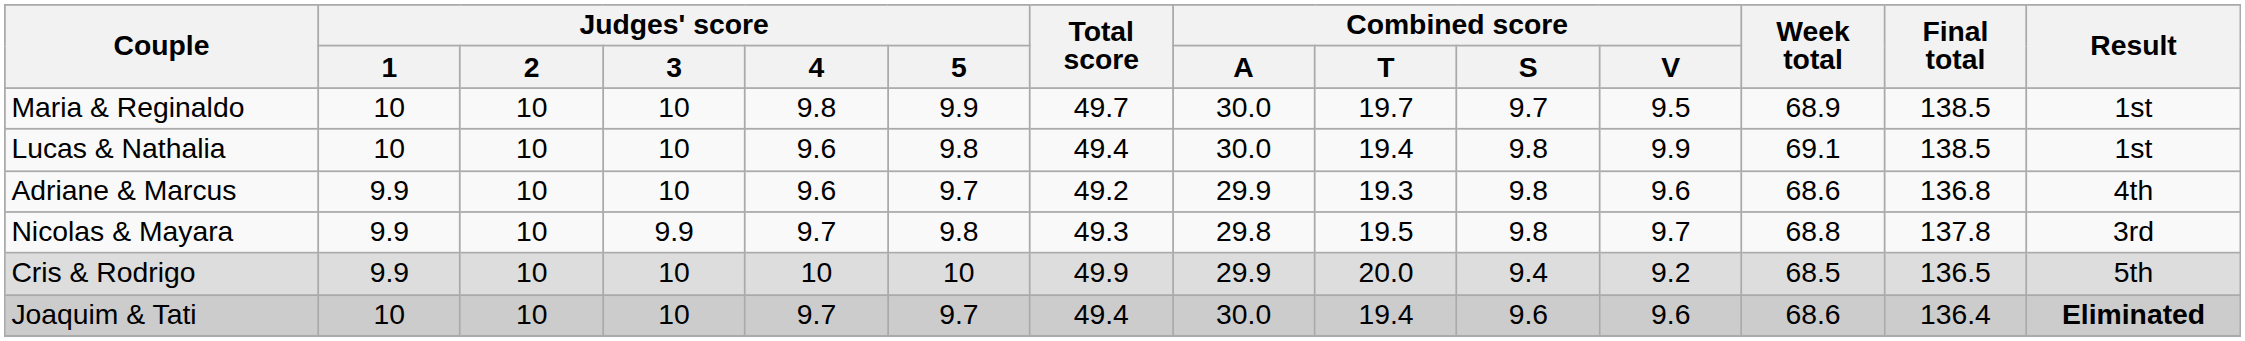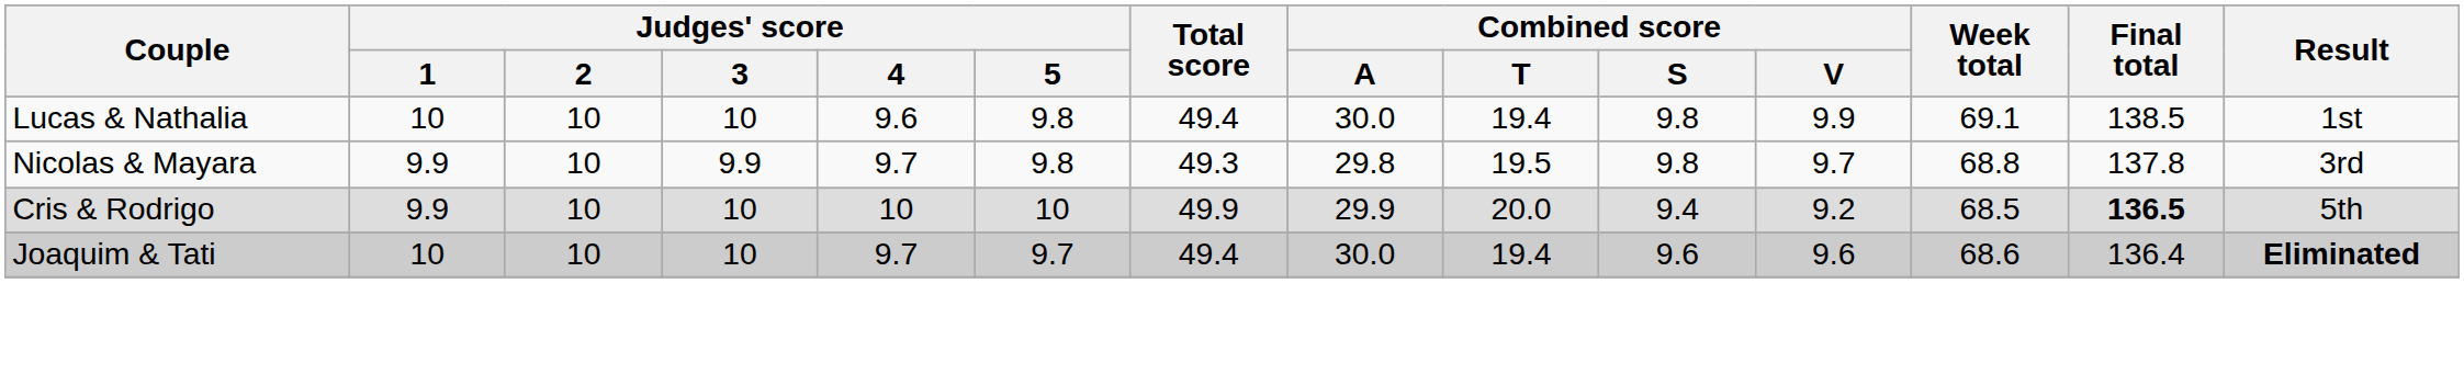- row: Maria & Reginaldo | 10 | 10 | 10 | 9.8 | 9.9 | 49.7 | 30.0 | 19.7 | 9.7 | 9.5 | 68.9 | 138.5 | 1st
- row: Adriane & Marcus | 9.9 | 10 | 10 | 9.6 | 9.7 | 49.2 | 29.9 | 19.3 | 9.8 | 9.6 | 68.6 | 136.8 | 4th
Cris & Rodrigo | Final total: normal -> bold
